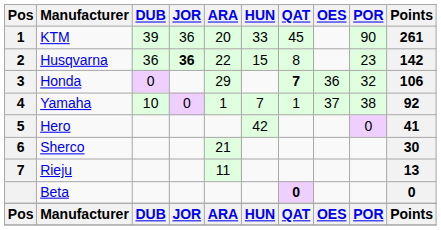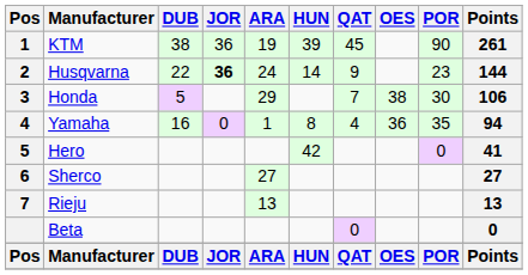KTM | DUB: 39 -> 38
KTM | ARA: 20 -> 19
KTM | HUN: 33 -> 39
Husqvarna | DUB: 36 -> 22
Husqvarna | ARA: 22 -> 24
Husqvarna | HUN: 15 -> 14
Husqvarna | QAT: 8 -> 9
Husqvarna | Points: 142 -> 144
Honda | DUB: 0 -> 5
Honda | QAT: bold -> normal
Honda | OES: 36 -> 38
Honda | POR: 32 -> 30
Yamaha | DUB: 10 -> 16
Yamaha | HUN: 7 -> 8
Yamaha | QAT: 1 -> 4
Yamaha | OES: 37 -> 36
Yamaha | POR: 38 -> 35
Yamaha | Points: 92 -> 94
Sherco | ARA: 21 -> 27
Sherco | Points: 30 -> 27
Rieju | ARA: 11 -> 13
Beta | QAT: bold -> normal
